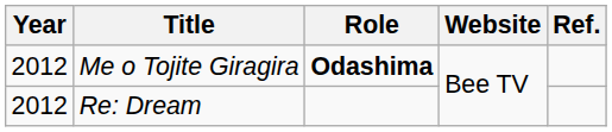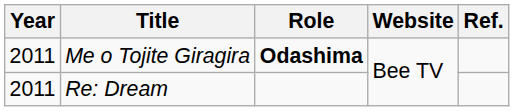Me o Tojite Giragira | Year: 2012 -> 2011
Re: Dream | Year: 2012 -> 2011
